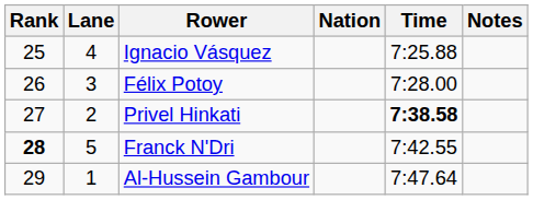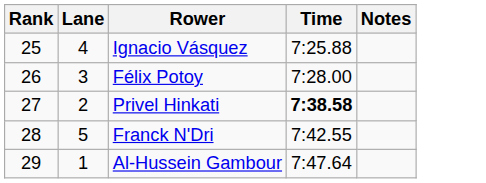- column: Nation
Franck N'Dri | Rank: bold -> normal
